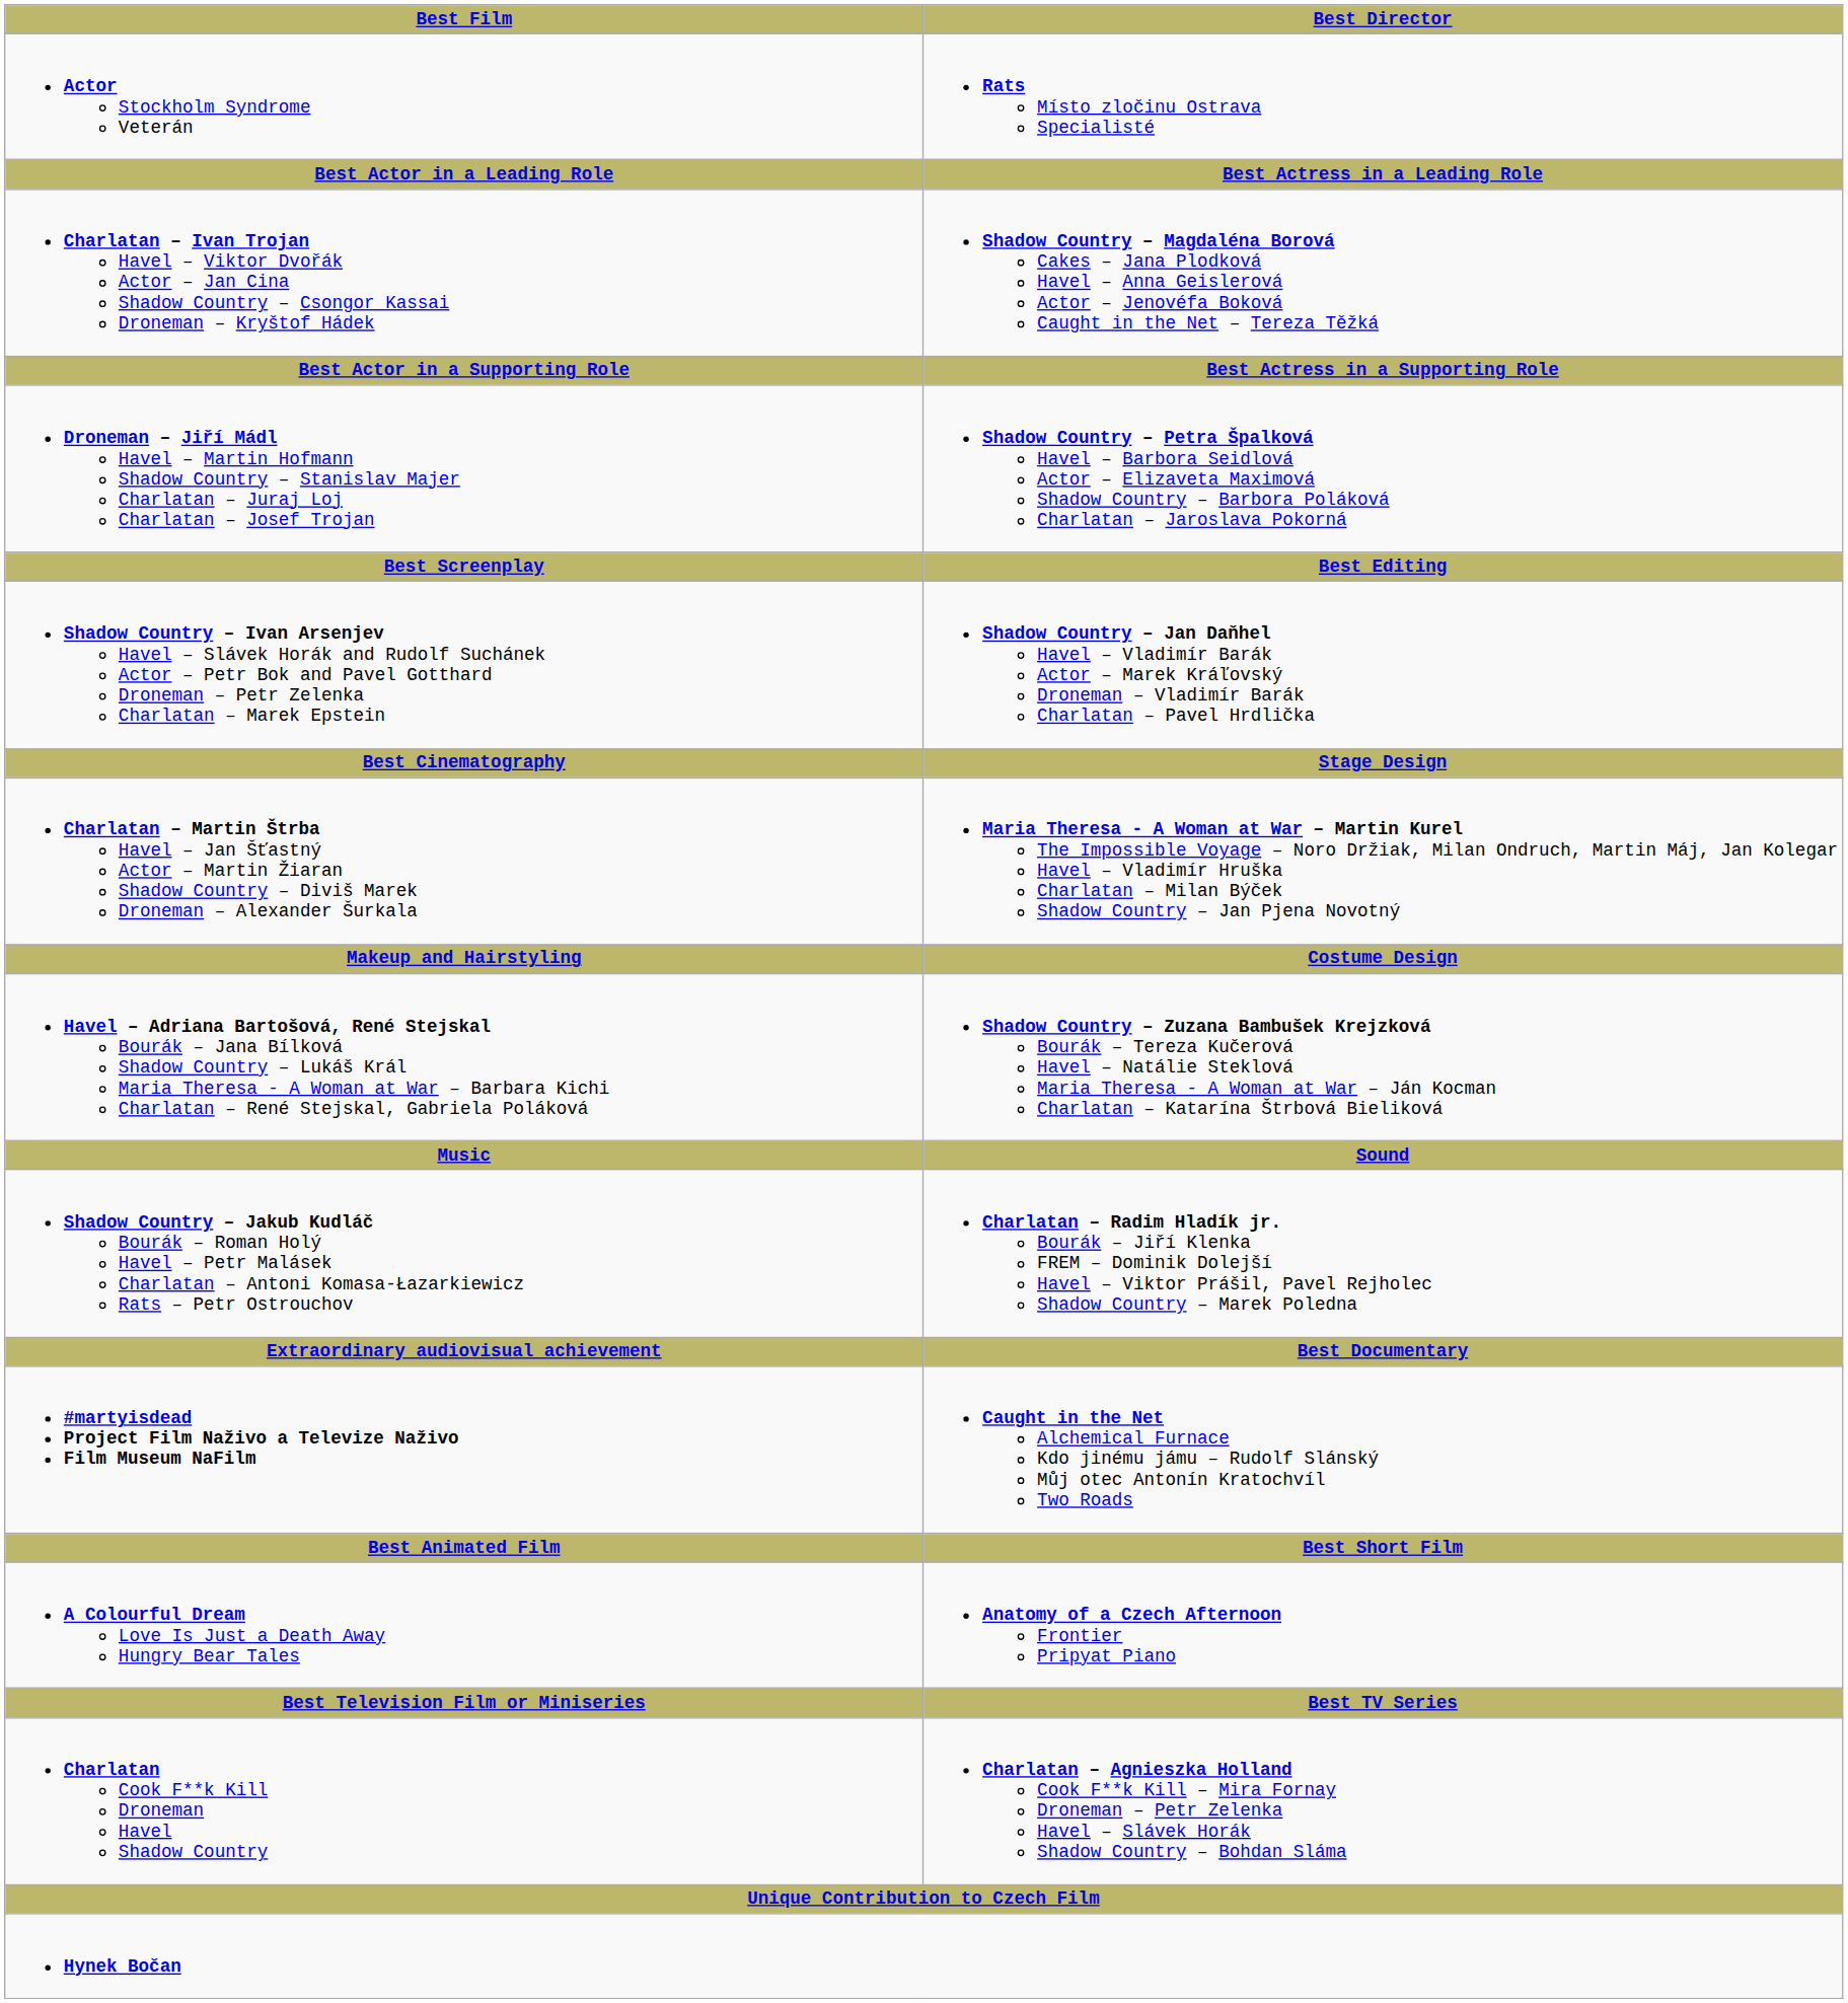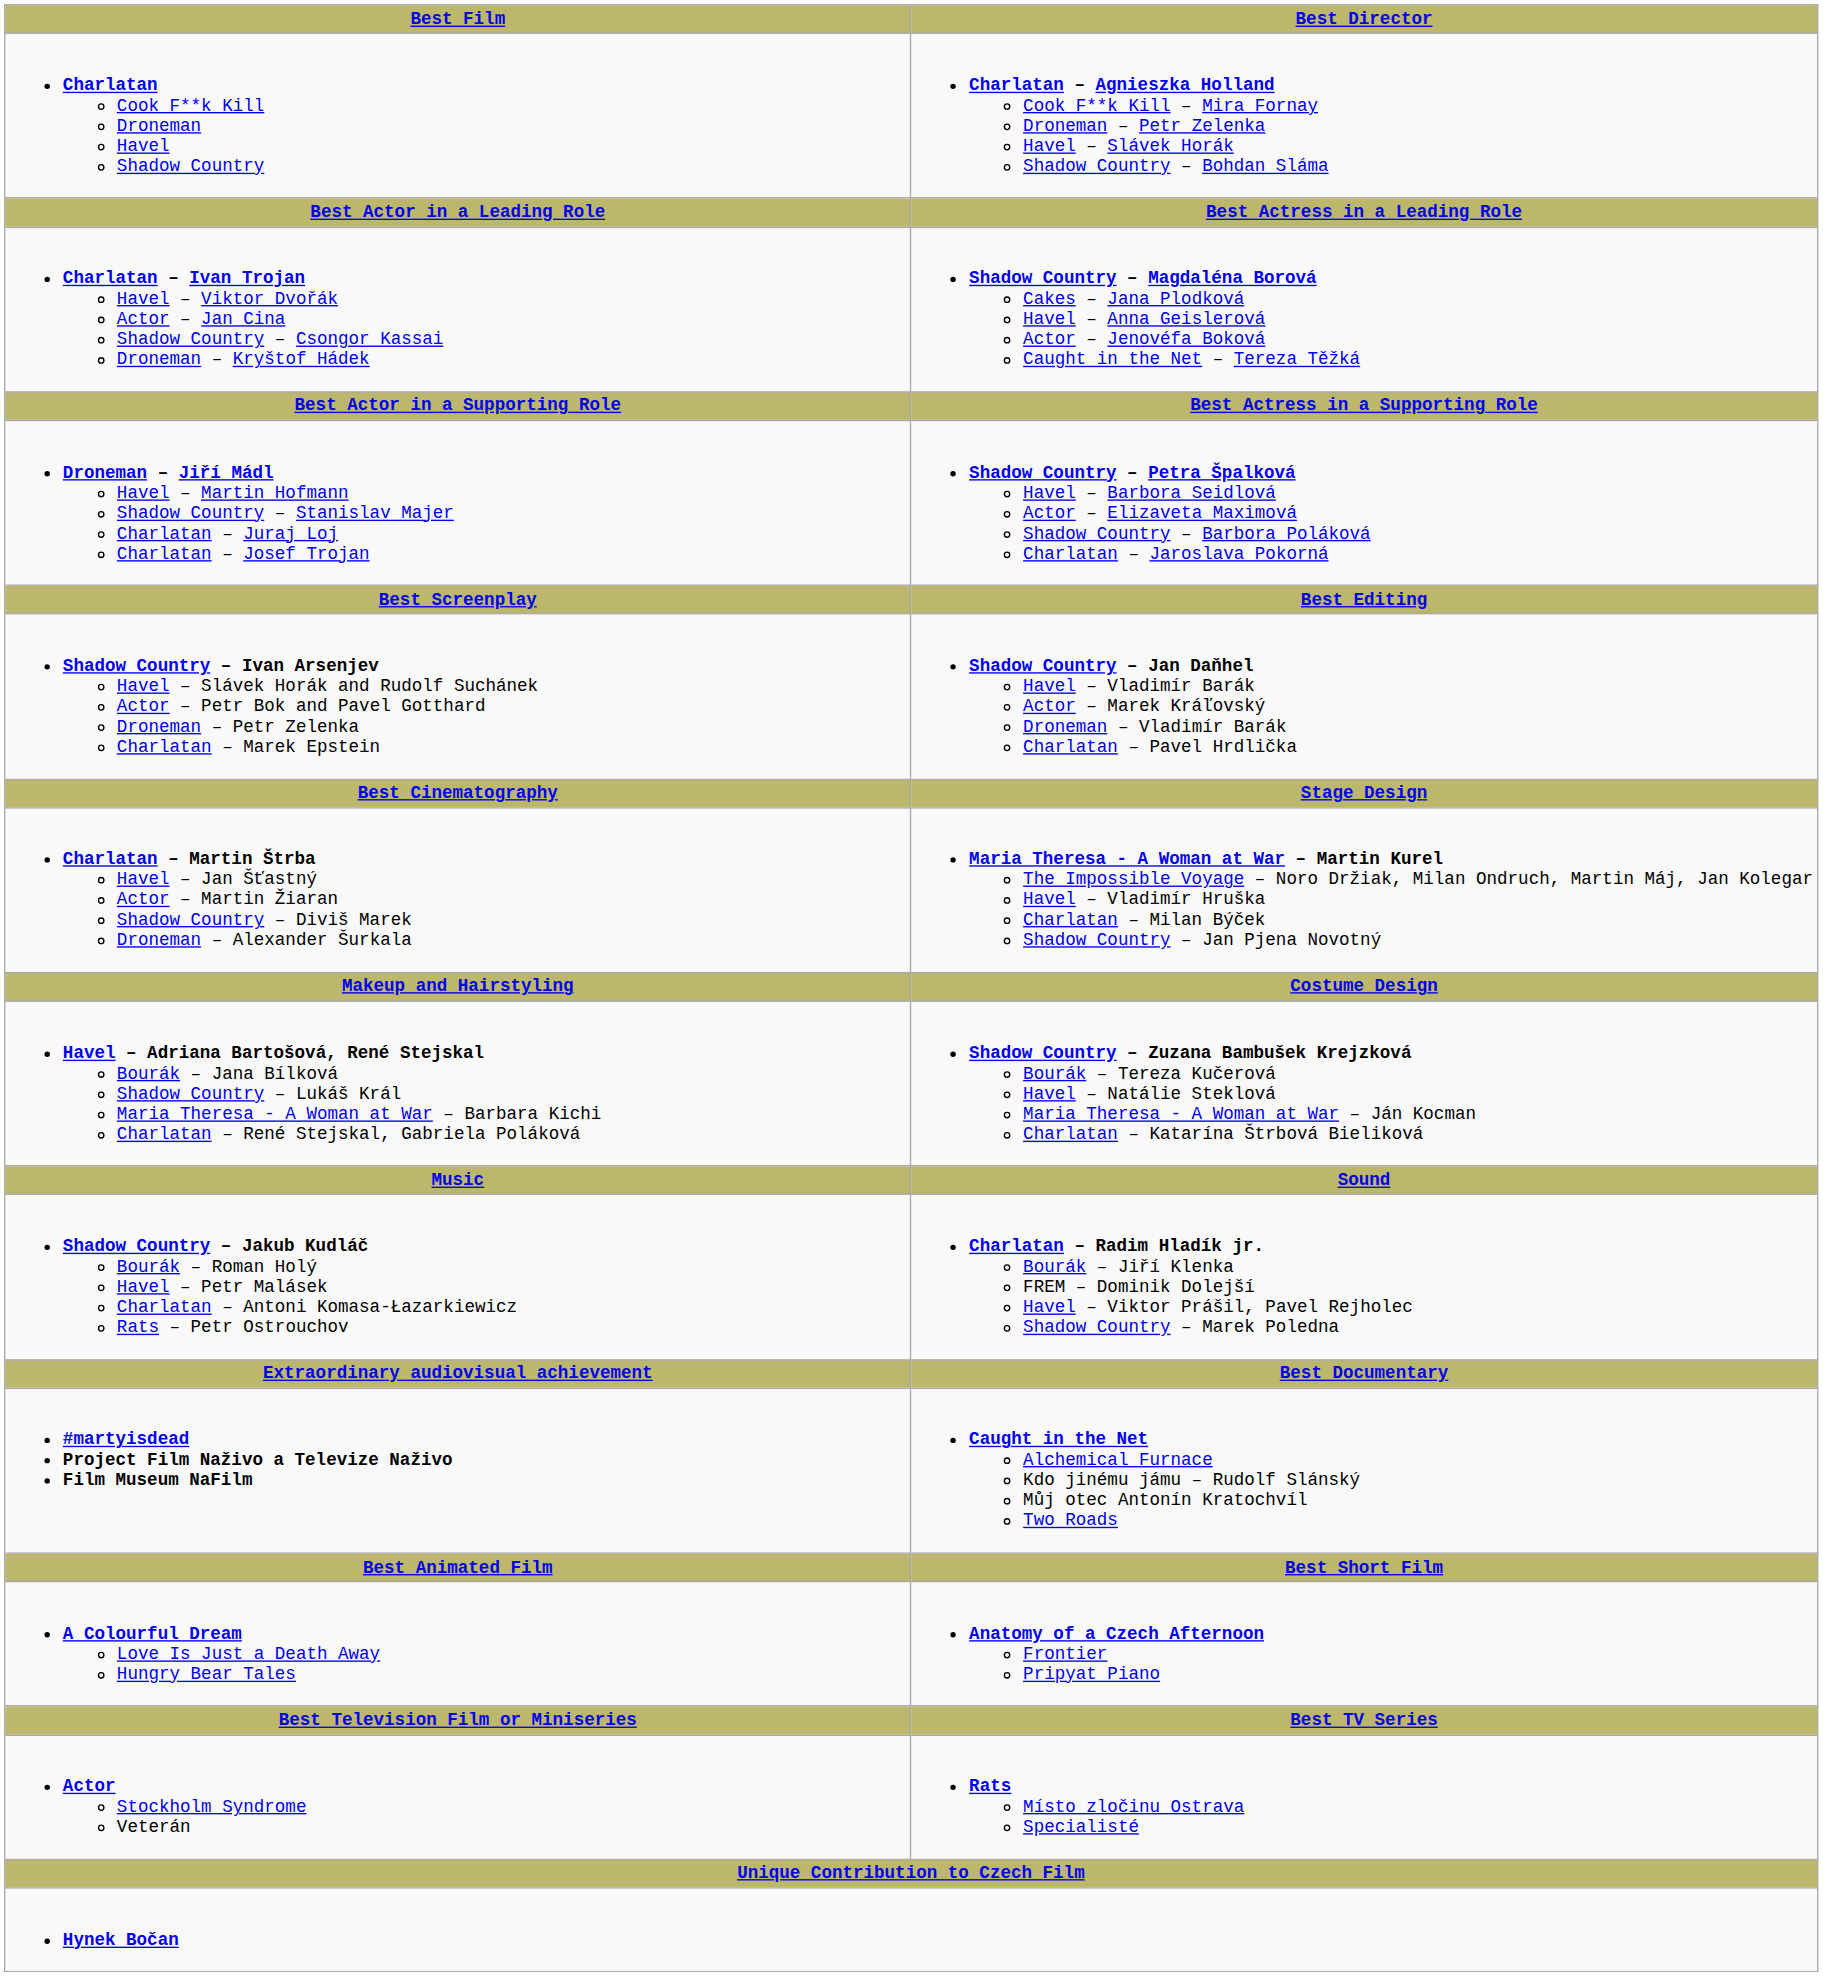rows swapped: Charlatan Cook F**k Kill Droneman Havel Shadow Country <-> Actor Stockholm Syndrome Veterán
